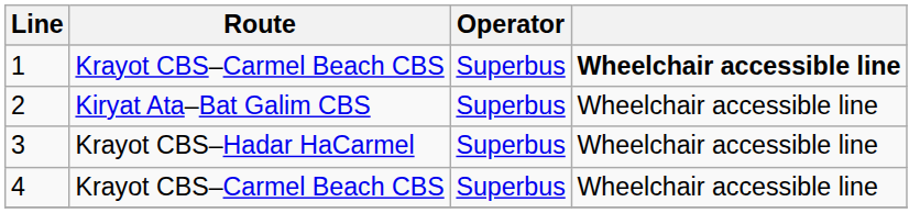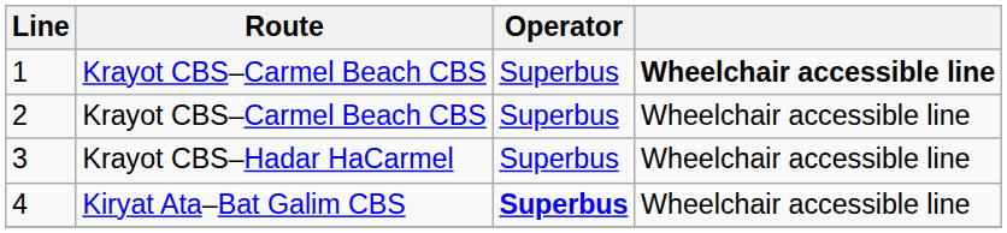2 | Route: Kiryat Ata–Bat Galim CBS -> Krayot CBS–Carmel Beach CBS
4 | Route: Krayot CBS–Carmel Beach CBS -> Kiryat Ata–Bat Galim CBS
4 | Operator: normal -> bold
